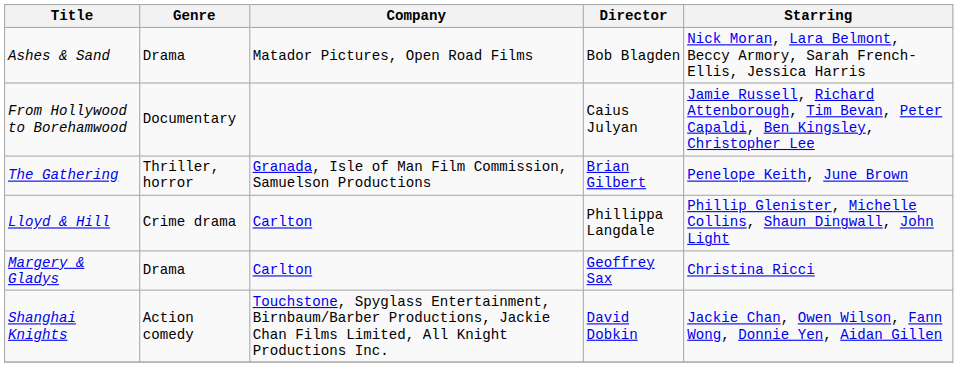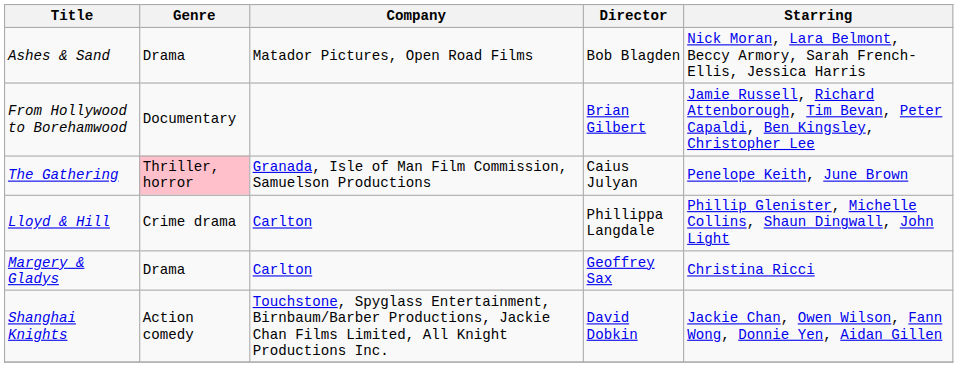From Hollywood to Borehamwood | Director: Caius Julyan -> Brian Gilbert
The Gathering | Genre: no background -> pink background
The Gathering | Director: Brian Gilbert -> Caius Julyan
